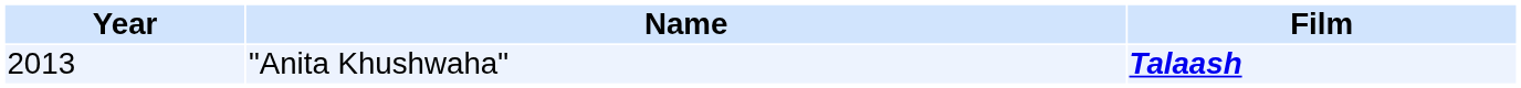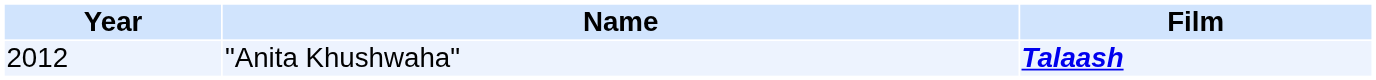"Anita Khushwaha" | Year: 2013 -> 2012
